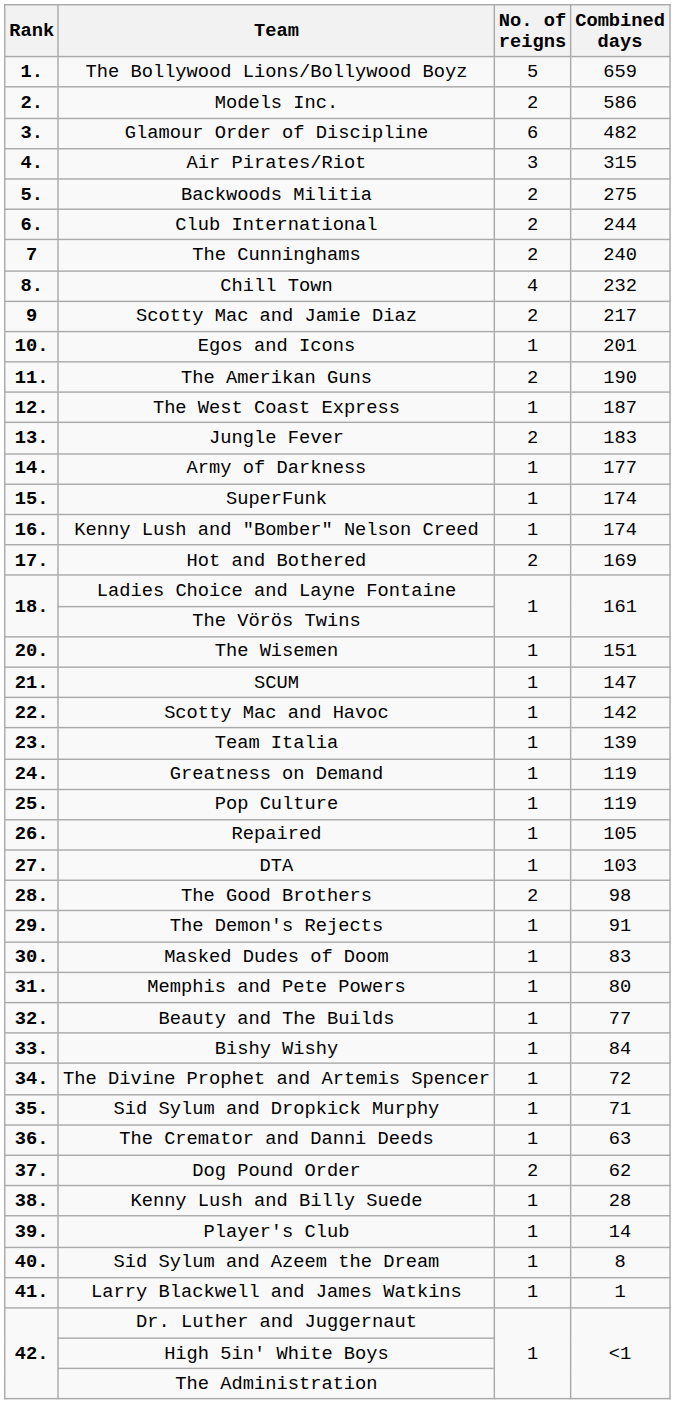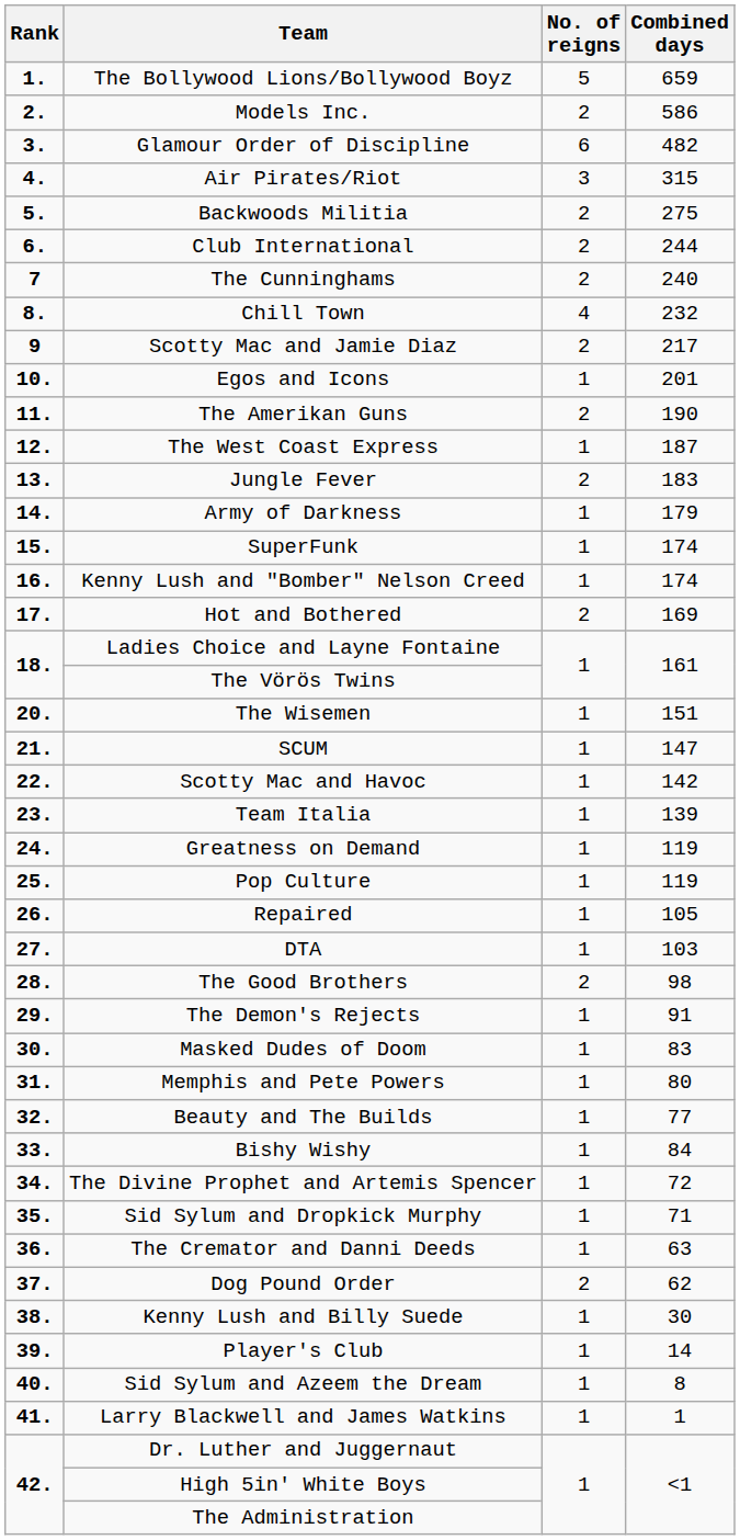Army of Darkness | Combined days: 177 -> 179
Kenny Lush and Billy Suede | Combined days: 28 -> 30
